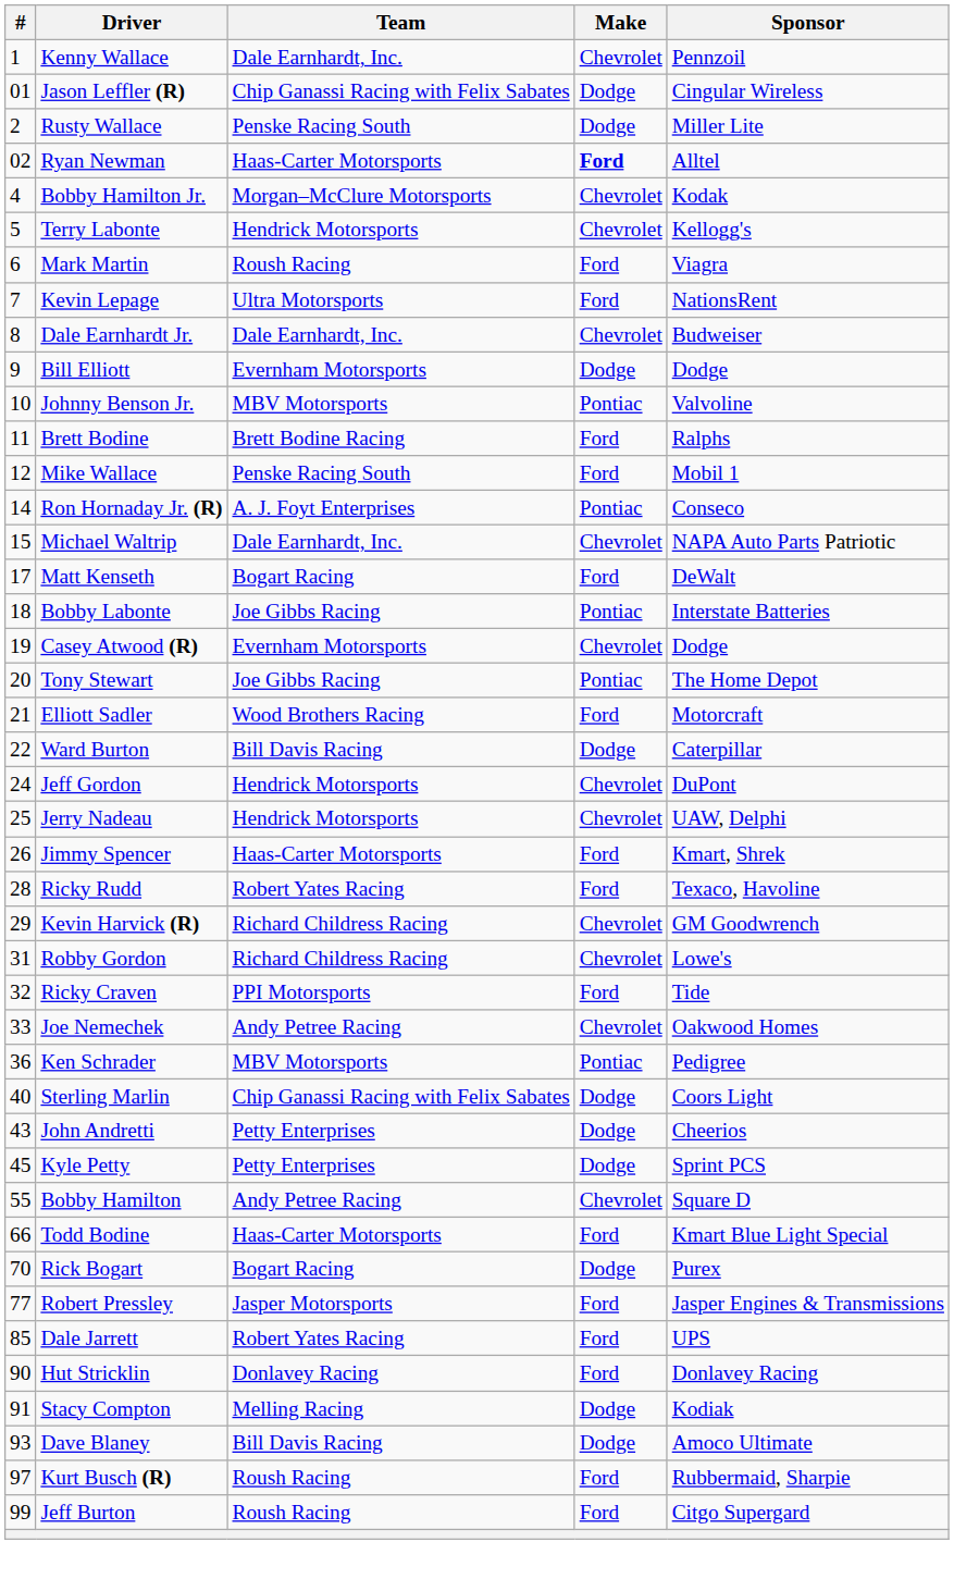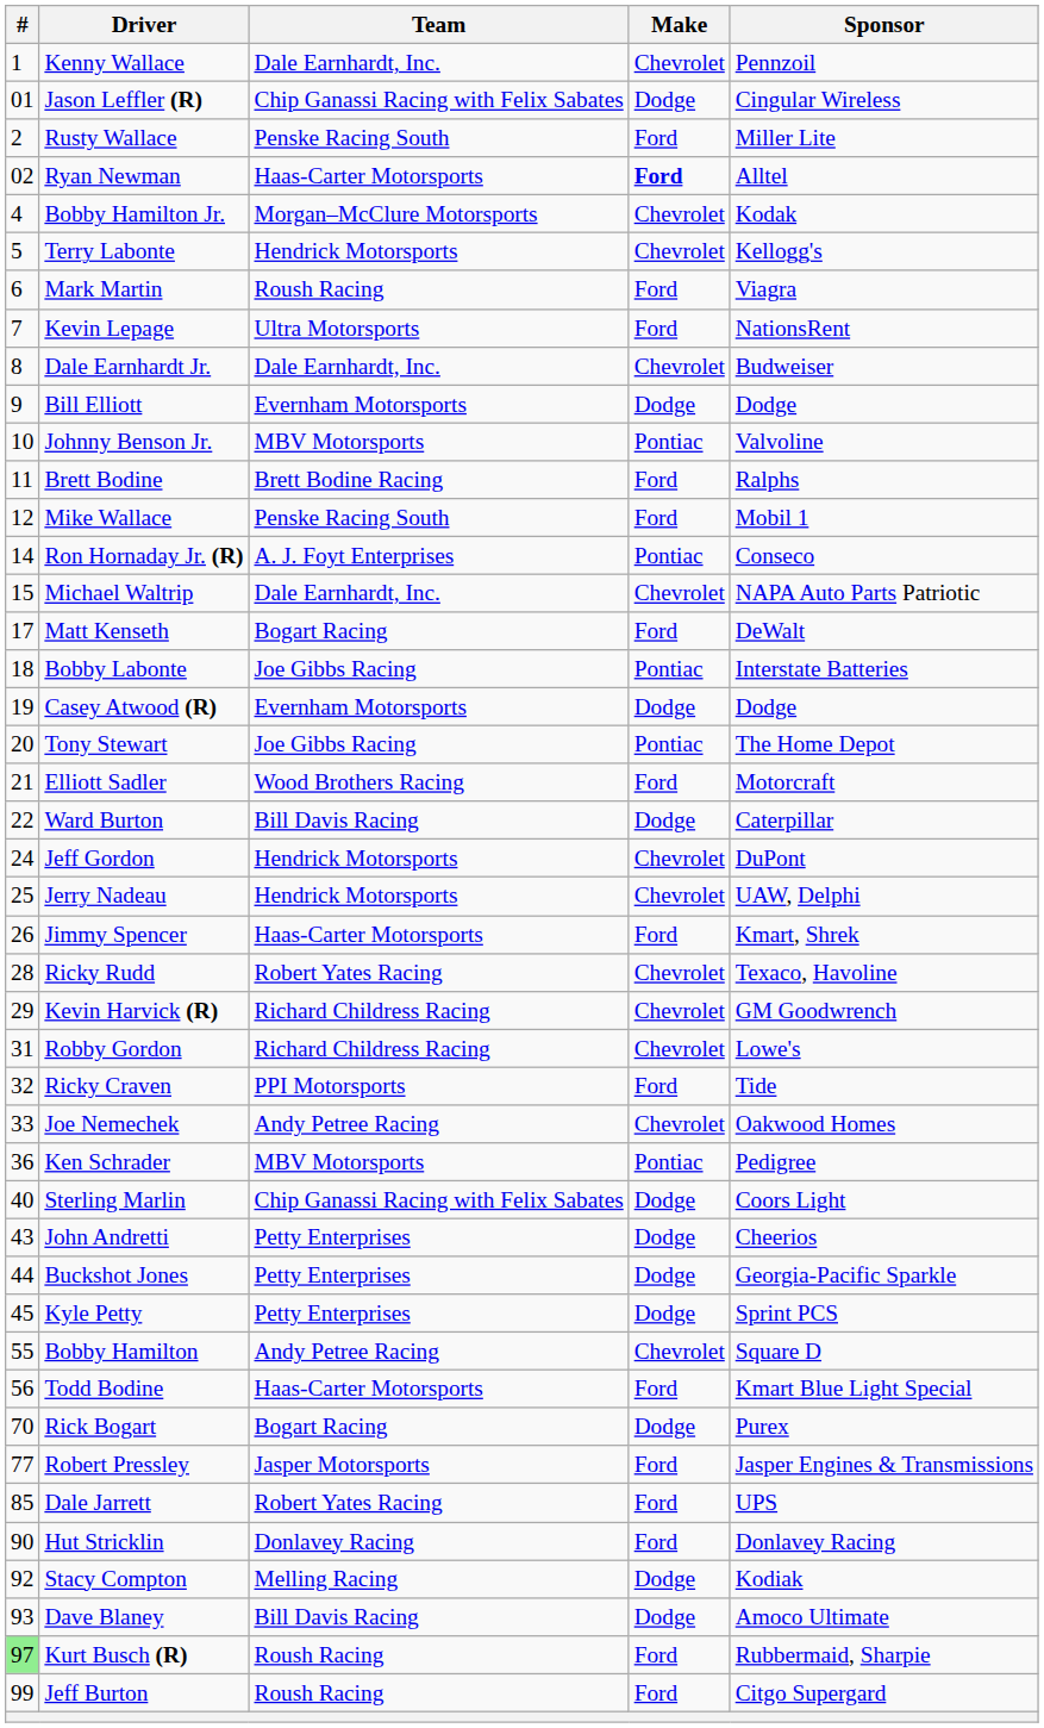Rusty Wallace | Make: Dodge -> Ford
Casey Atwood (R) | Make: Chevrolet -> Dodge
Ricky Rudd | Make: Ford -> Chevrolet
+ row: 44 | Buckshot Jones | Petty Enterprises | Dodge | Georgia-Pacific Sparkle
Todd Bodine | #: 66 -> 56
Stacy Compton | #: 91 -> 92
Kurt Busch (R) | #: no background -> lightgreen background
